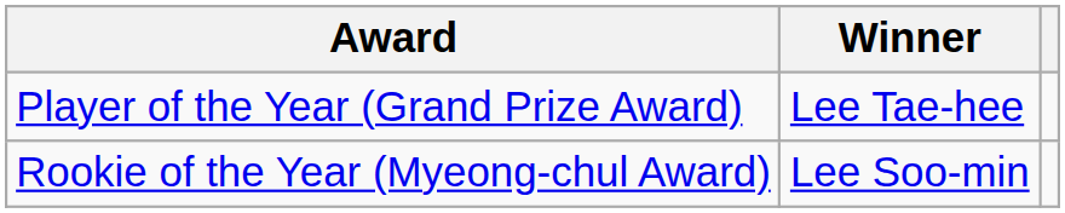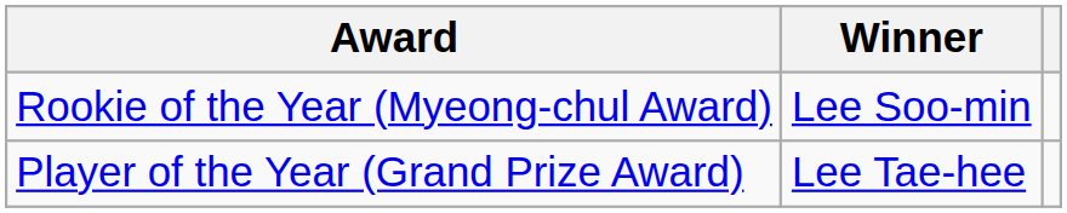rows swapped: Player of the Year (Grand Prize Award) <-> Rookie of the Year (Myeong-chul Award)
